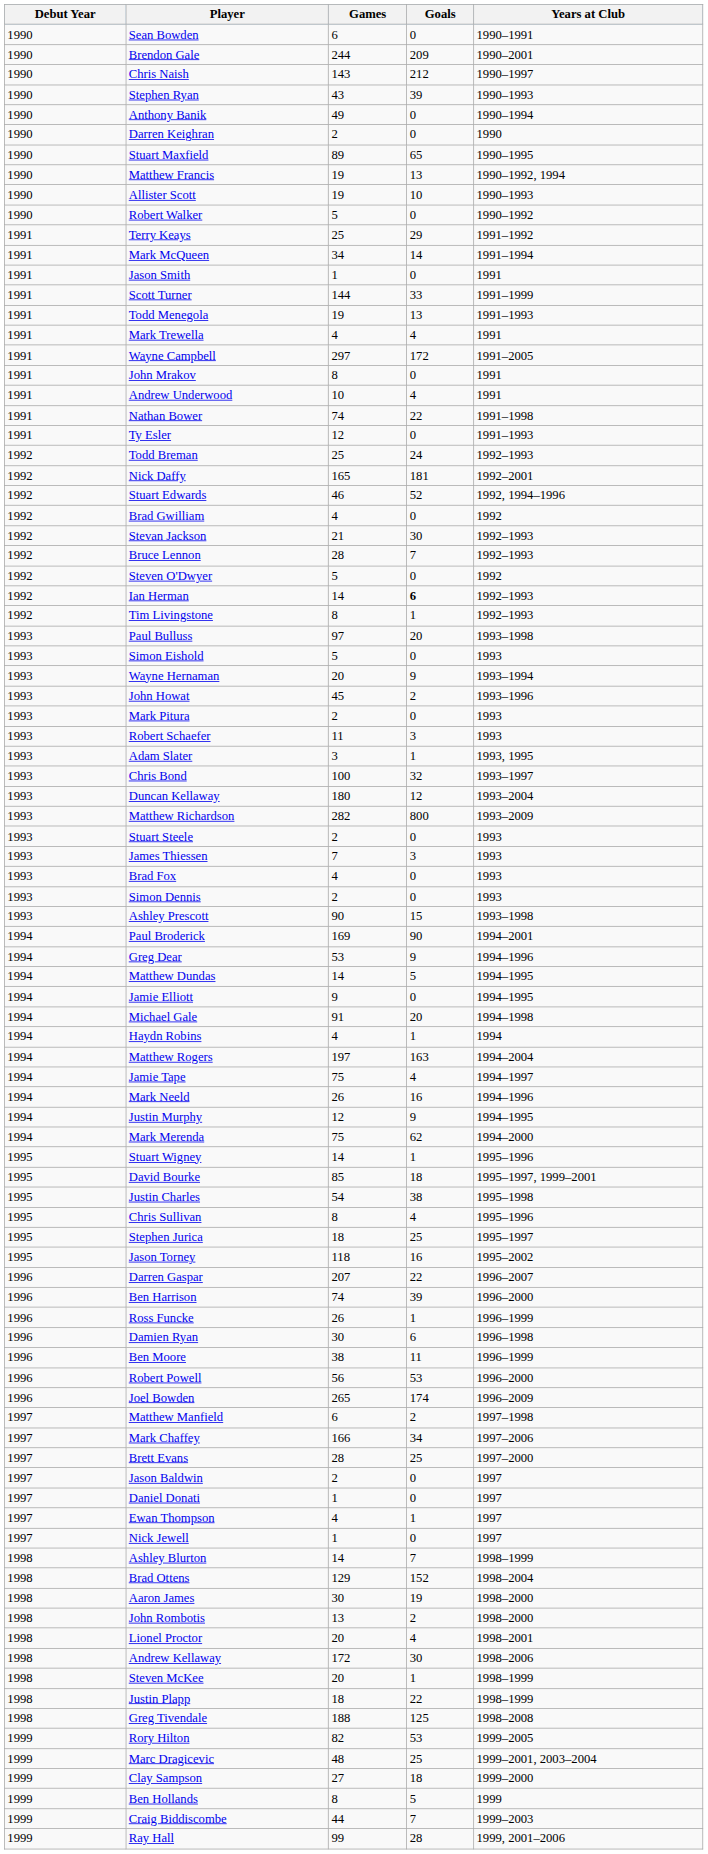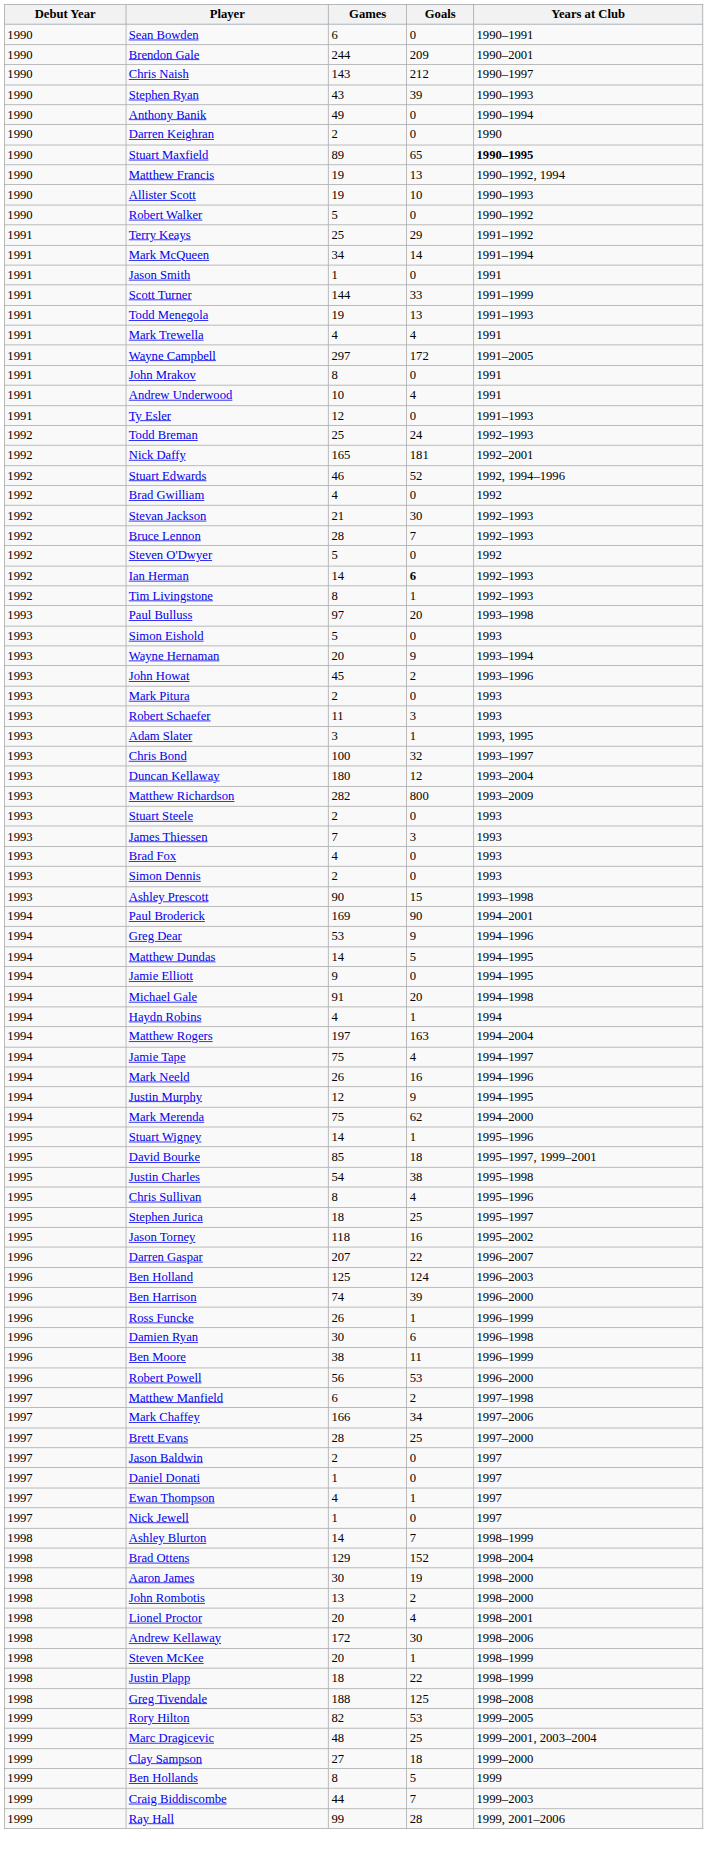Stuart Maxfield | Years at Club: normal -> bold
- row: 1991 | Nathan Bower | 74 | 22 | 1991–1998
+ row: 1996 | Ben Holland | 125 | 124 | 1996–2003
- row: 1996 | Joel Bowden | 265 | 174 | 1996–2009
